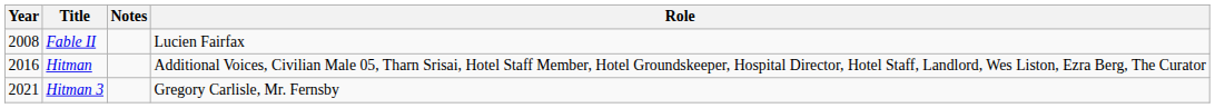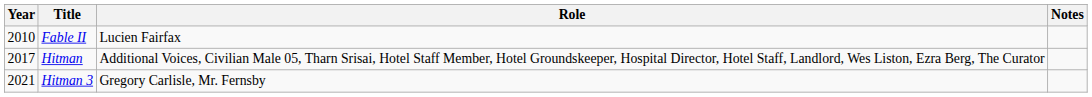columns swapped: Role <-> Notes
Fable II | Year: 2008 -> 2010
Hitman | Year: 2016 -> 2017
